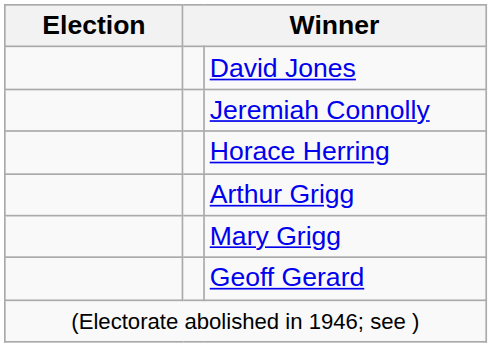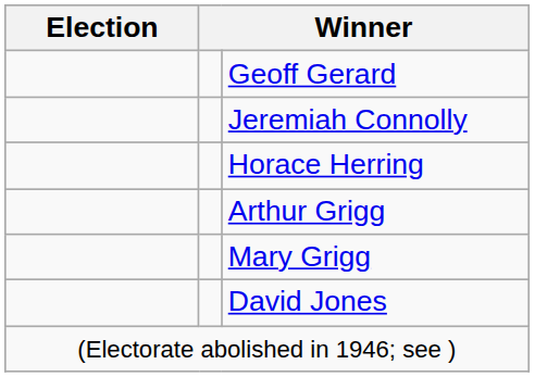rows swapped: David Jones <-> Geoff Gerard
